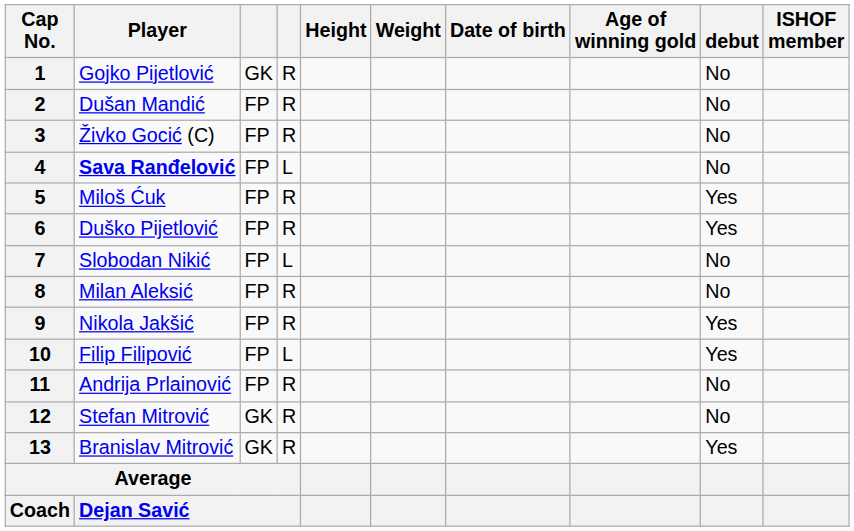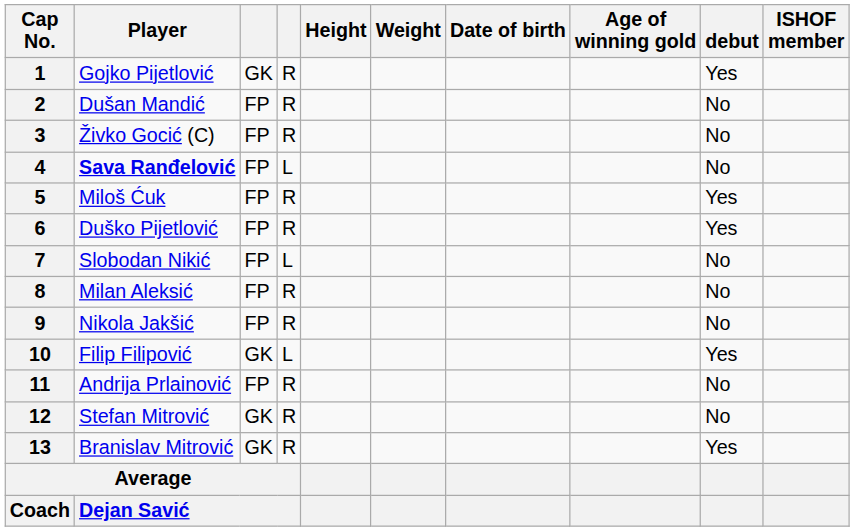1 | debut: No -> Yes
9 | debut: Yes -> No
10 | column 3: FP -> GK
